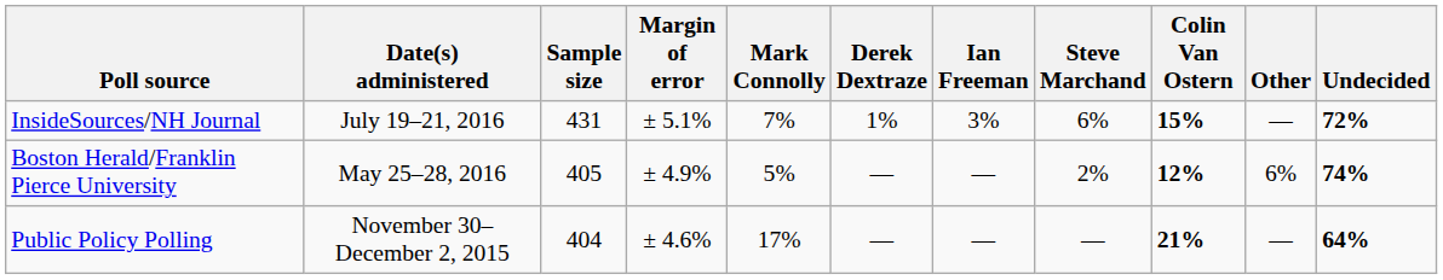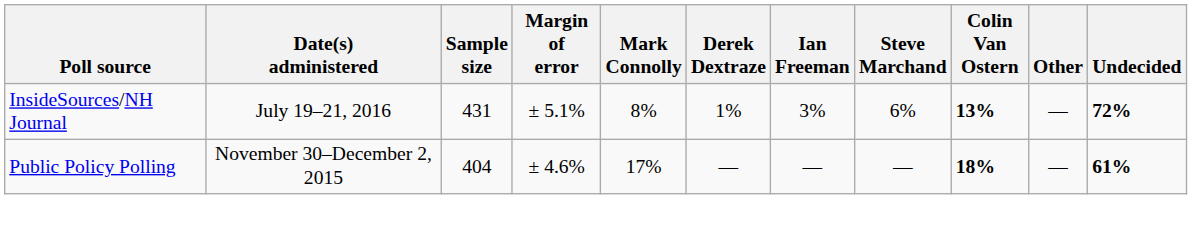InsideSources/NH Journal | Mark Connolly: 7% -> 8%
InsideSources/NH Journal | Colin Van Ostern: 15% -> 13%
- row: Boston Herald/Franklin Pierce University | May 25–28, 2016 | 405 | ± 4.9% | 5% | — | — | 2% | 12% | 6% | 74%
Public Policy Polling | Colin Van Ostern: 21% -> 18%
Public Policy Polling | Undecided: 64% -> 61%
